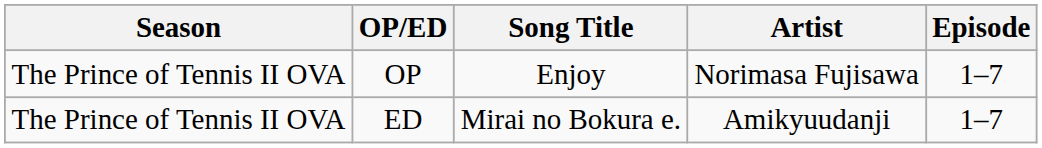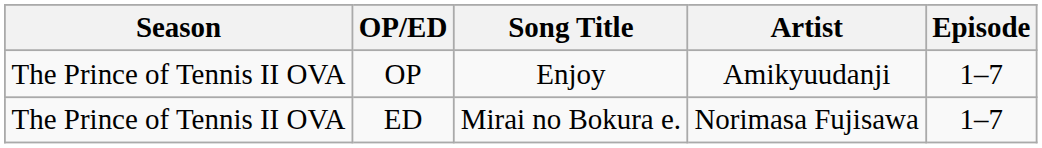OP | Artist: Norimasa Fujisawa -> Amikyuudanji
ED | Artist: Amikyuudanji -> Norimasa Fujisawa
